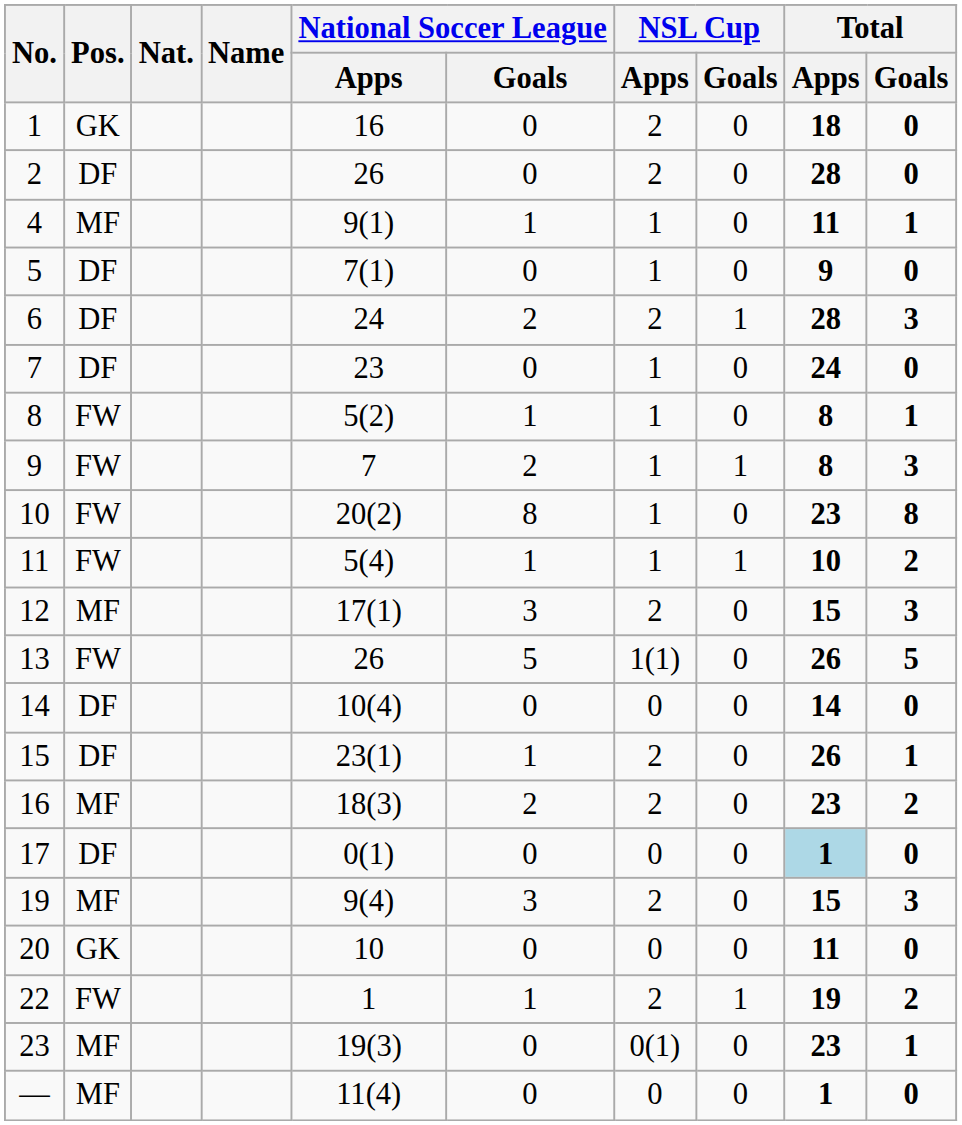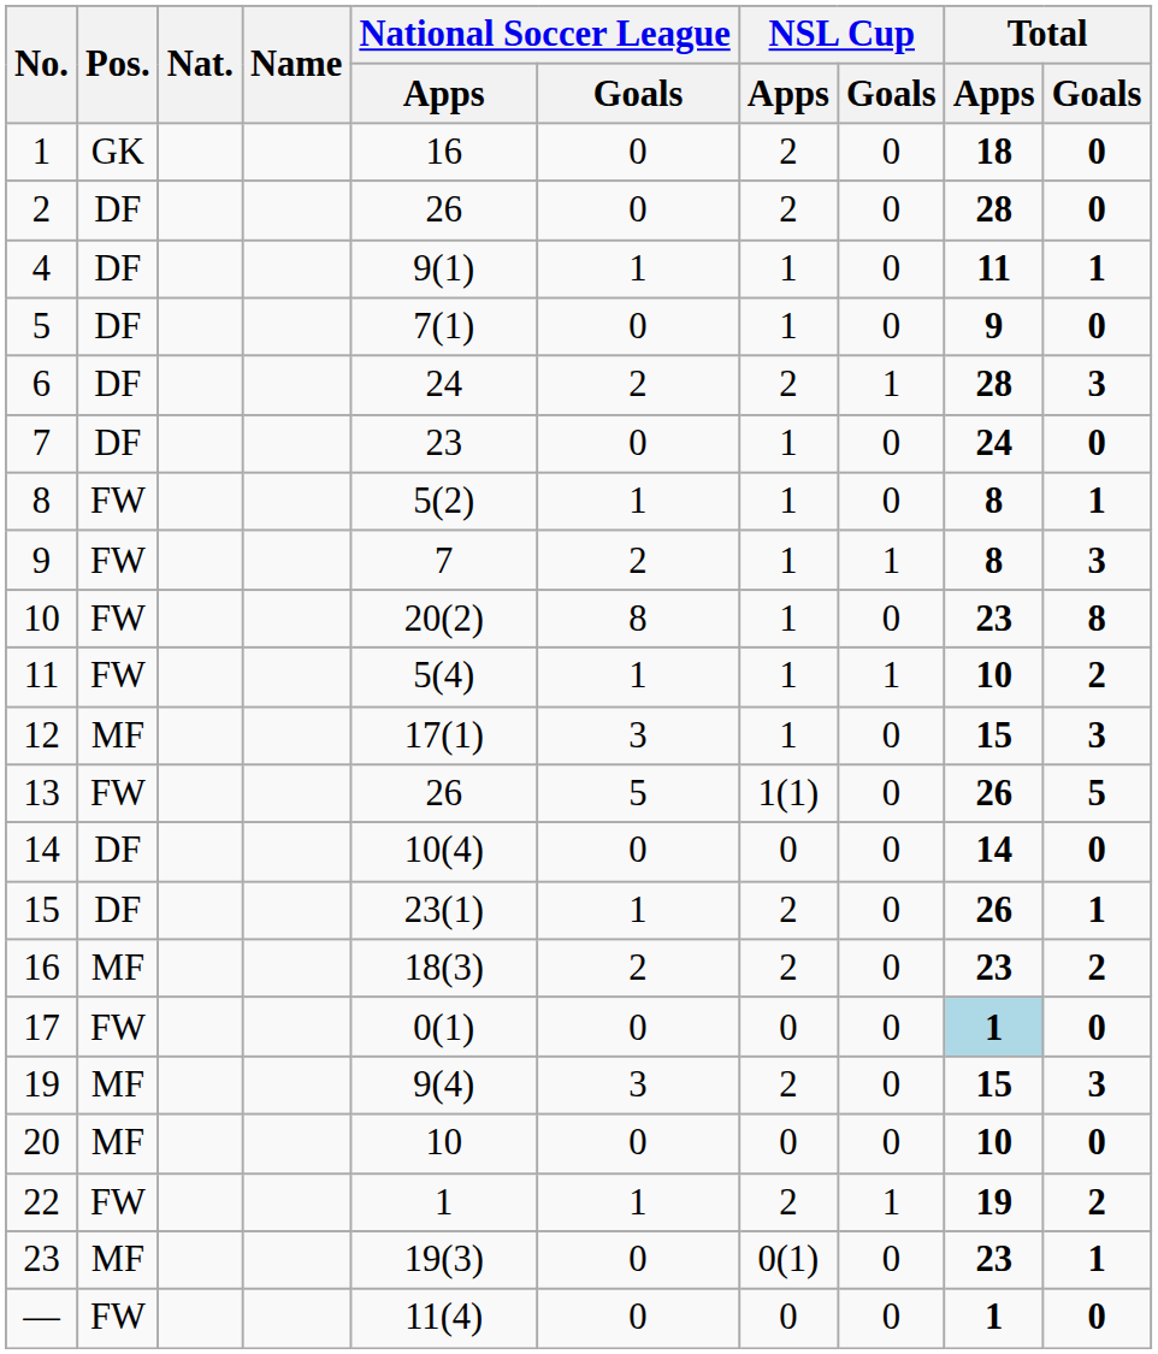4 | Pos.: MF -> DF
12 | NSL Cup / Apps: 2 -> 1
17 | Pos.: DF -> FW
20 | Pos.: GK -> MF
20 | Total / Apps: 11 -> 10
— | Pos.: MF -> FW
